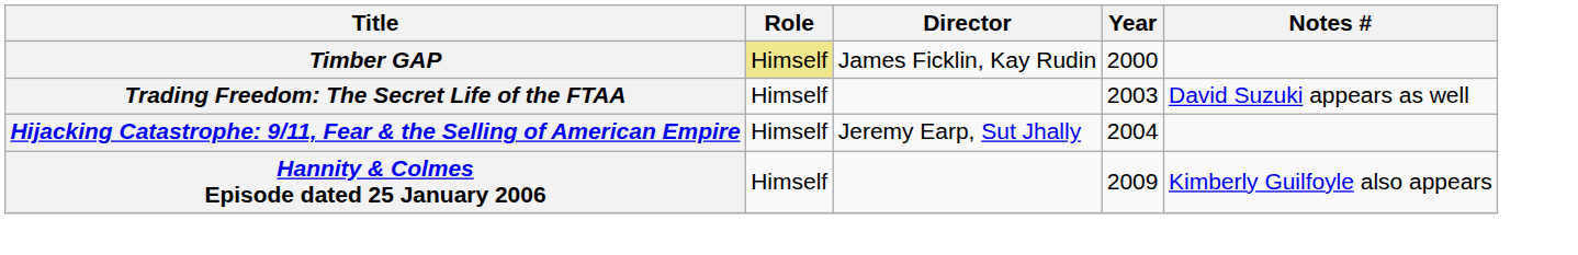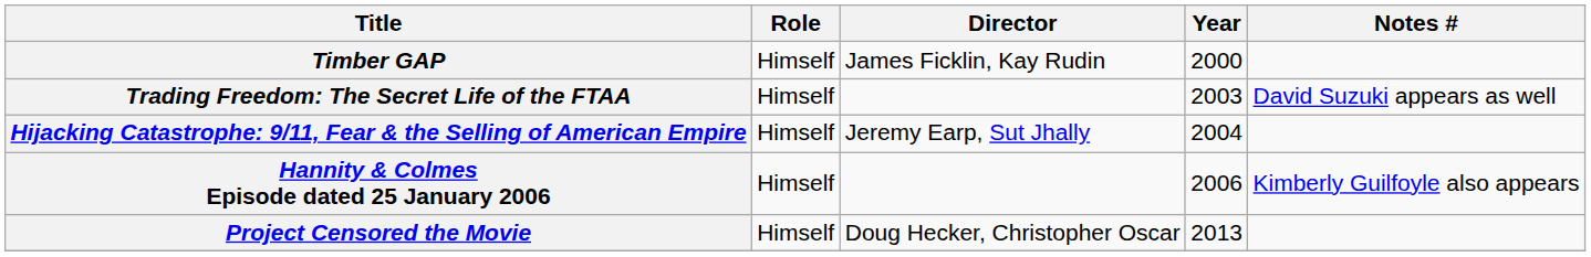Timber GAP | Role: khaki background -> no background
Hannity & Colmes Episode dated 25 January 2006 | Year: 2009 -> 2006
+ row: Project Censored the Movie | Himself | Doug Hecker, Christopher Oscar | 2013
